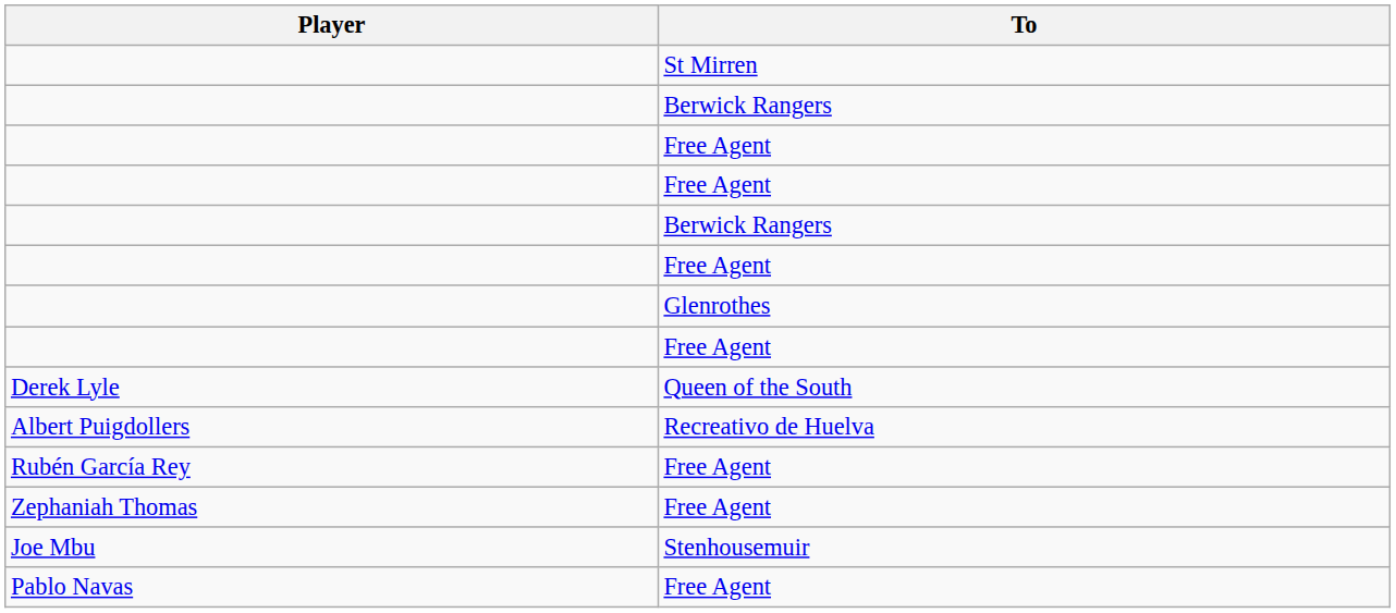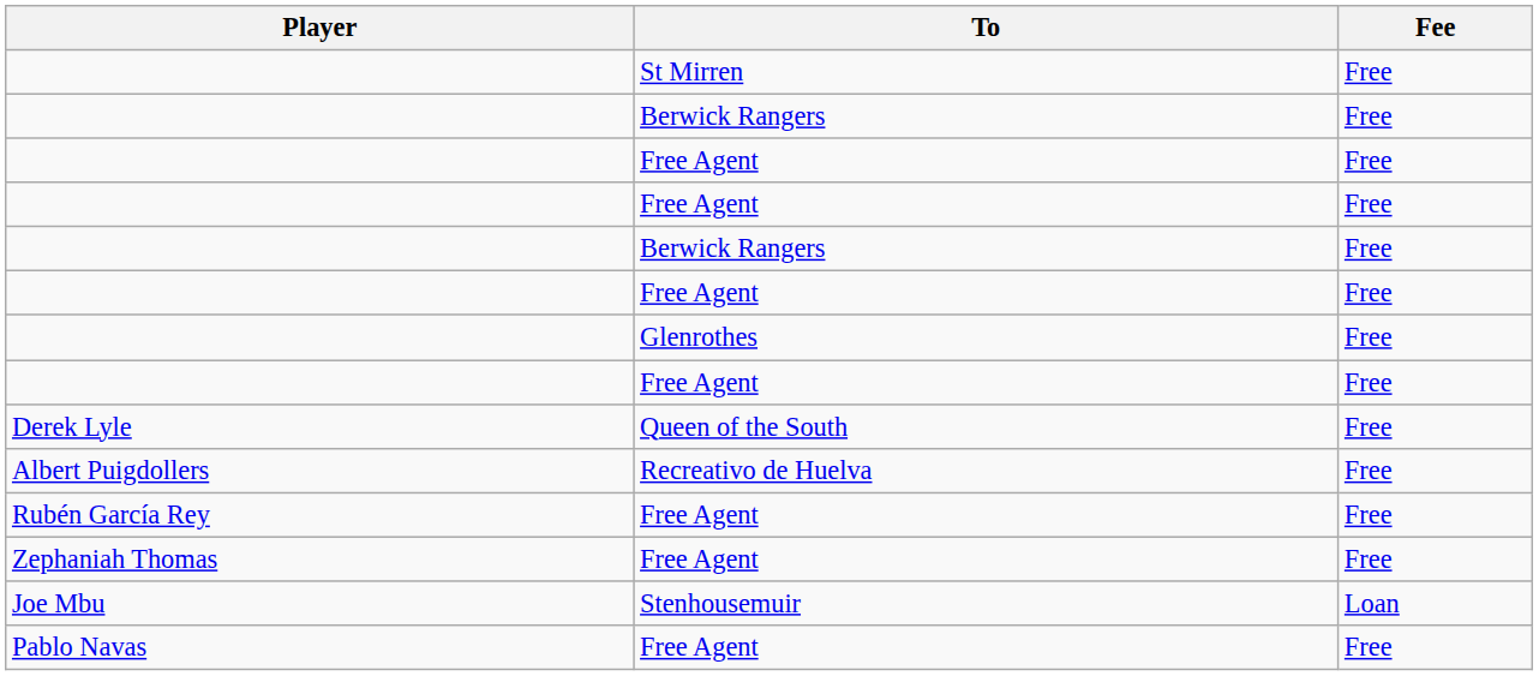+ column: Fee | Free | Free | Free | Free | Free | Free | Free | Free | Free | Free | Free | Free | Loan | Free
